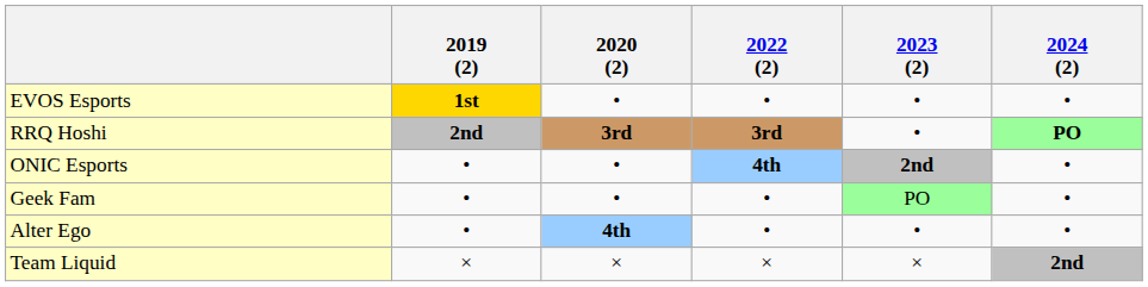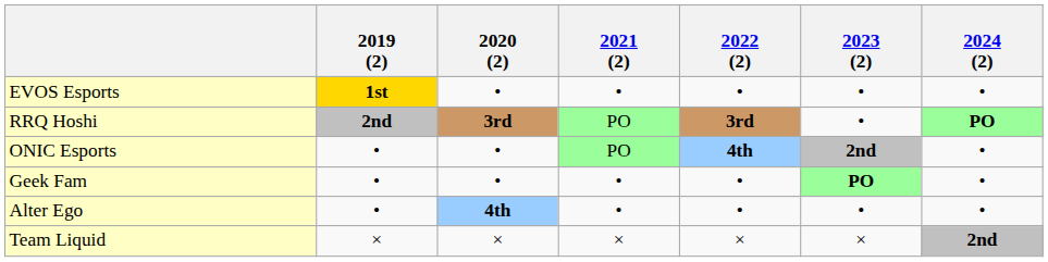+ column: 2021 (2) | • | PO | PO | • | • | ×
Geek Fam | 2023 (2): normal -> bold
